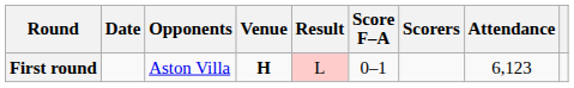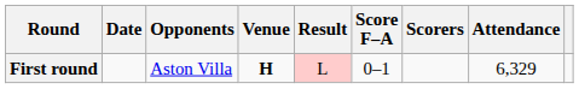First round | Attendance: 6,123 -> 6,329
